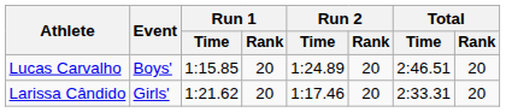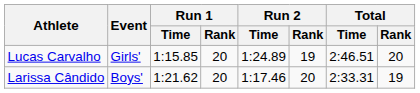Lucas Carvalho | Event: Boys' -> Girls'
Lucas Carvalho | Run 2 / Rank: 20 -> 19
Larissa Cândido | Event: Girls' -> Boys'
Larissa Cândido | Total / Rank: 20 -> 19
